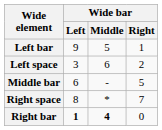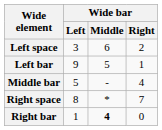rows swapped: Left bar <-> Left space
Middle bar | Wide bar / Left: 6 -> 5
Middle bar | Wide bar / Right: 5 -> 4
Right bar | Wide bar / Left: bold -> normal
